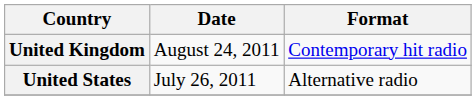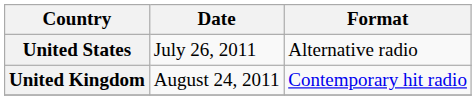rows swapped: United States <-> United Kingdom
